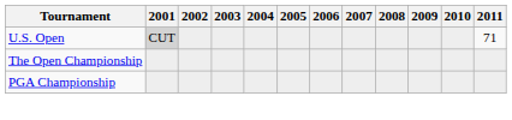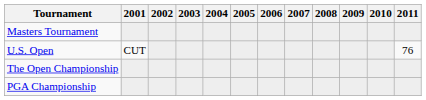+ row: Masters Tournament
U.S. Open | 2001: lightgrey background -> no background
U.S. Open | 2011: 71 -> 76
